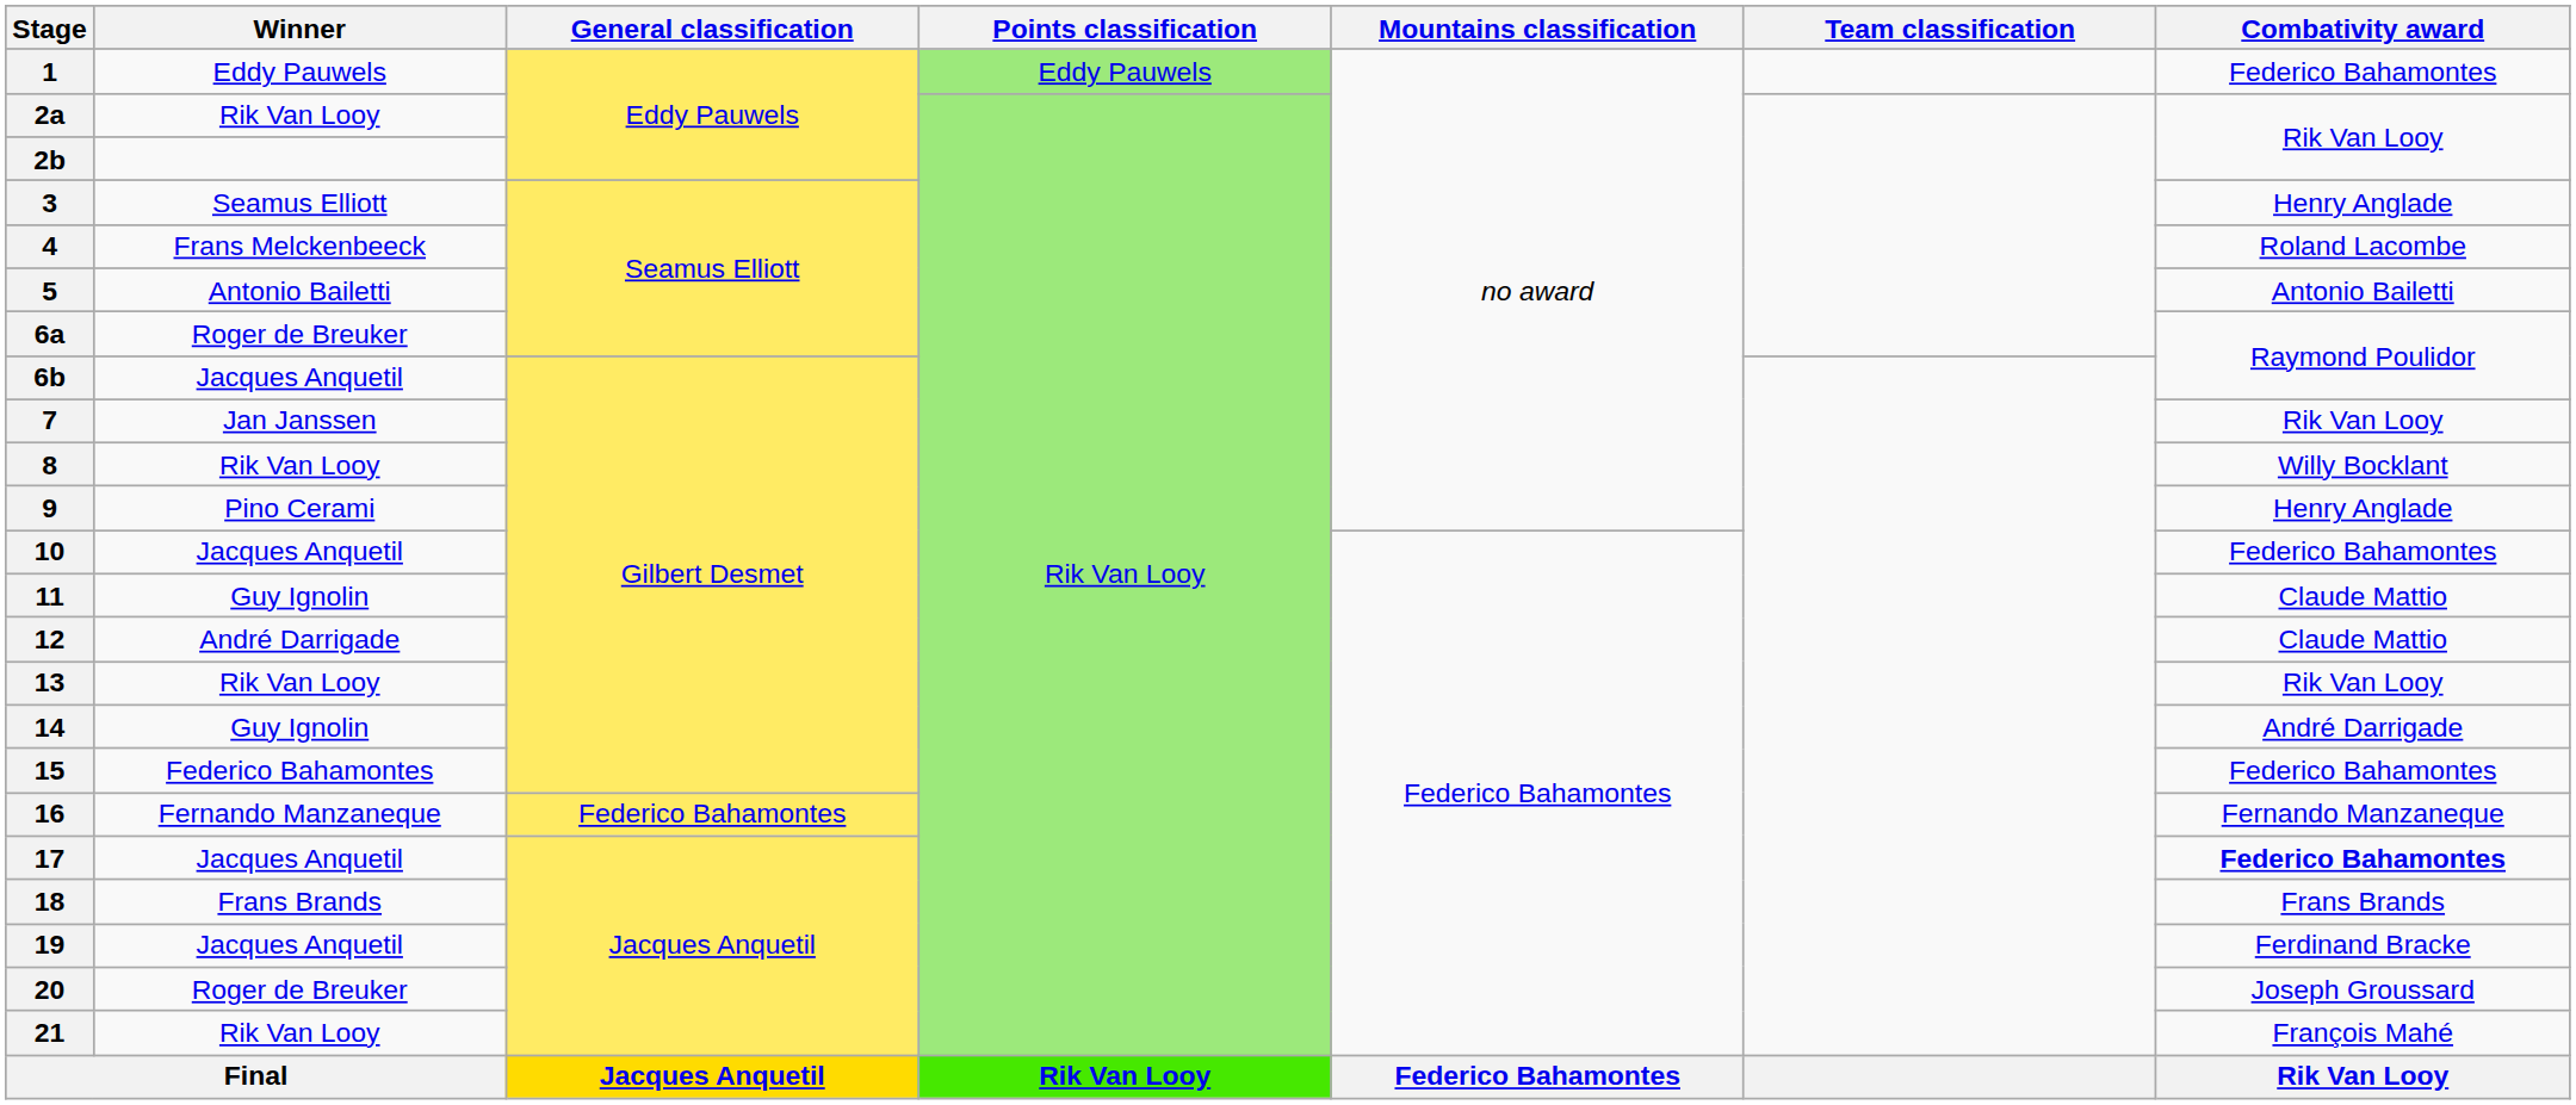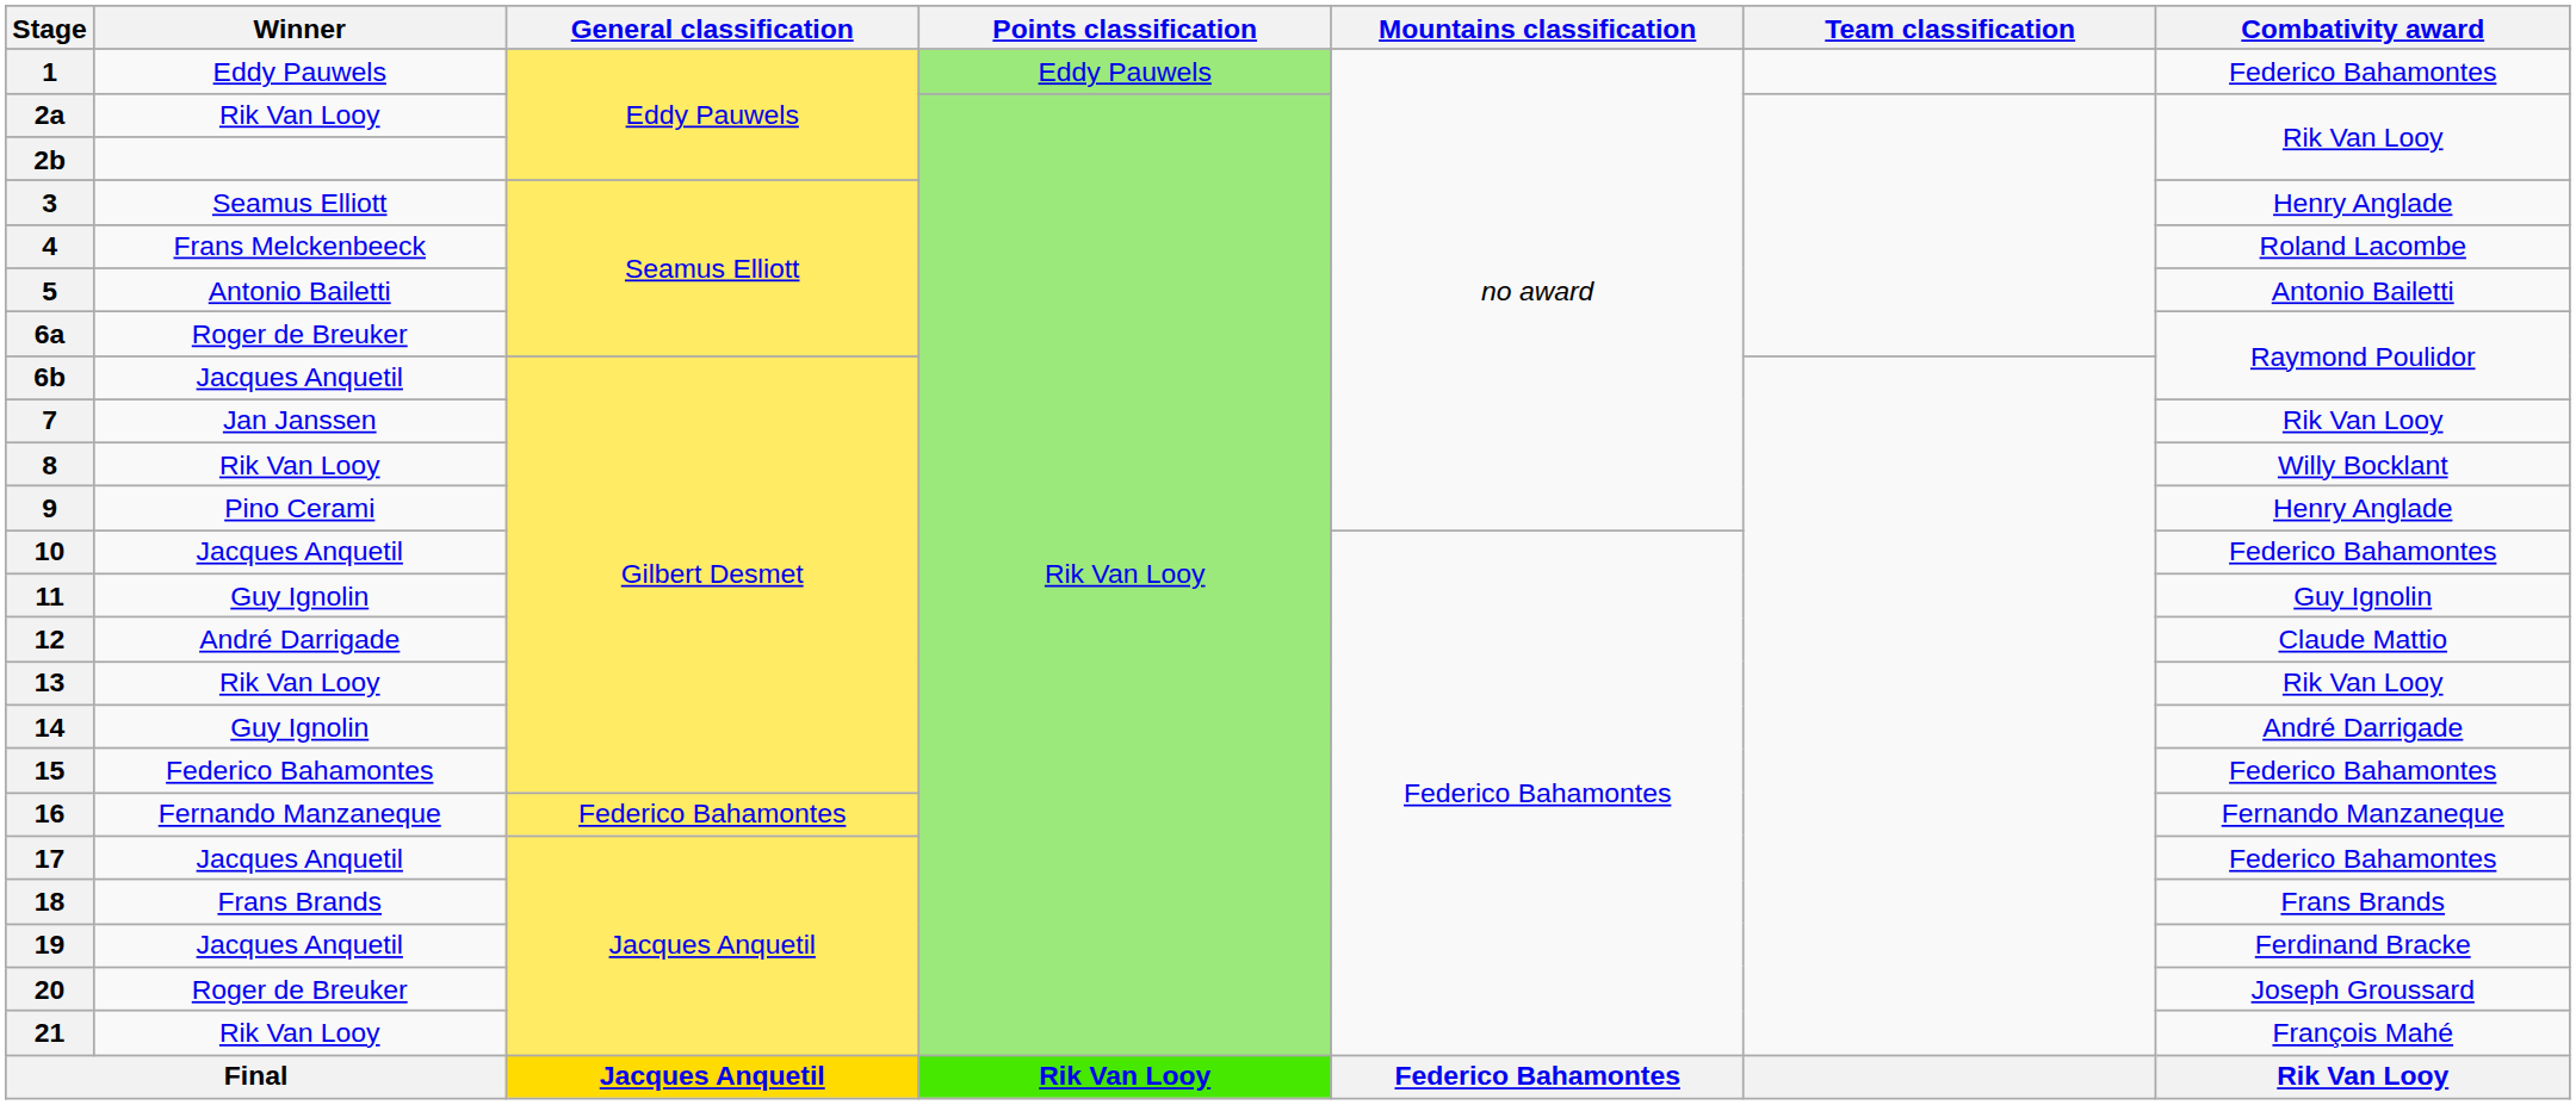11 | Combativity award: Claude Mattio -> Guy Ignolin
17 | Combativity award: bold -> normal
